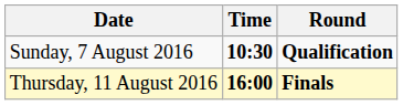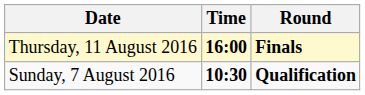rows swapped: Sunday, 7 August 2016 <-> Thursday, 11 August 2016
